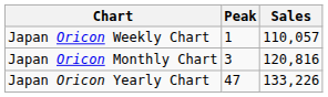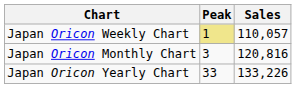Japan Oricon Weekly Chart | Peak: no background -> khaki background
Japan Oricon Yearly Chart | Peak: 47 -> 33
